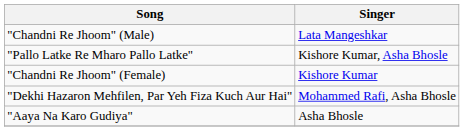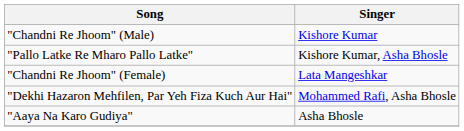"Chandni Re Jhoom" (Male) | Singer: Lata Mangeshkar -> Kishore Kumar
"Chandni Re Jhoom" (Female) | Singer: Kishore Kumar -> Lata Mangeshkar
